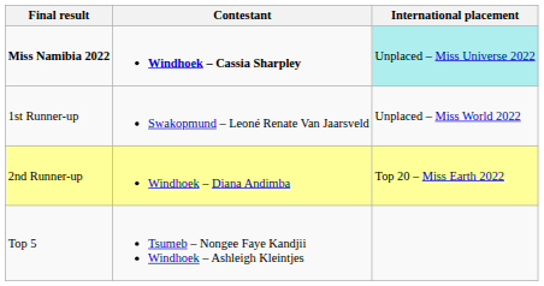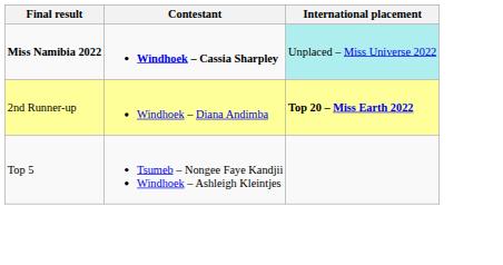- row: 1st Runner-up | Swakopmund – Leoné Renate Van Jaarsveld | Unplaced – Miss World 2022
2nd Runner-up | International placement: normal -> bold
